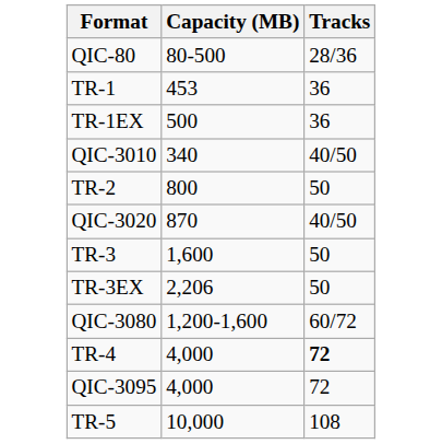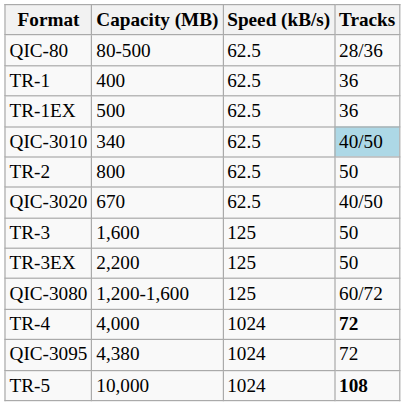+ column: Speed (kB/s) | 62.5 | 62.5 | 62.5 | 62.5 | 62.5 | 62.5 | 125 | 125 | 125 | 1024 | 1024 | 1024
TR-1 | Capacity (MB): 453 -> 400
QIC-3010 | Tracks: no background -> lightblue background
QIC-3020 | Capacity (MB): 870 -> 670
TR-3EX | Capacity (MB): 2,206 -> 2,200
QIC-3095 | Capacity (MB): 4,000 -> 4,380
TR-5 | Tracks: normal -> bold
